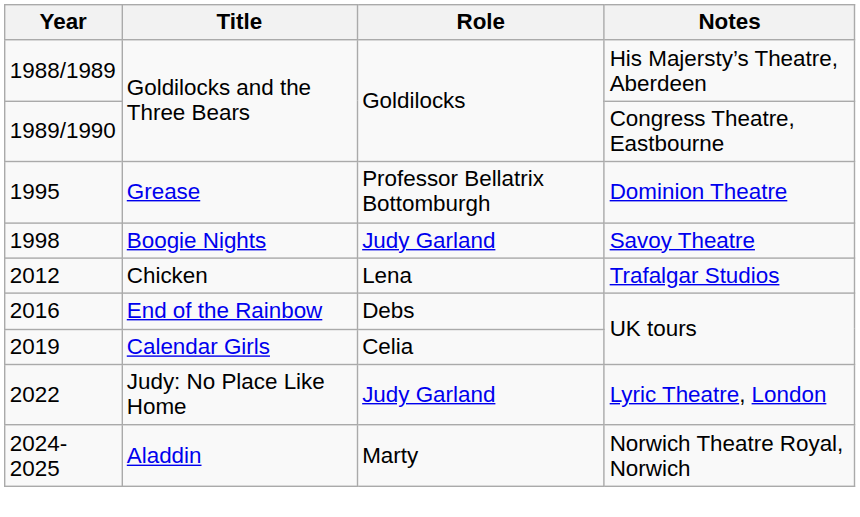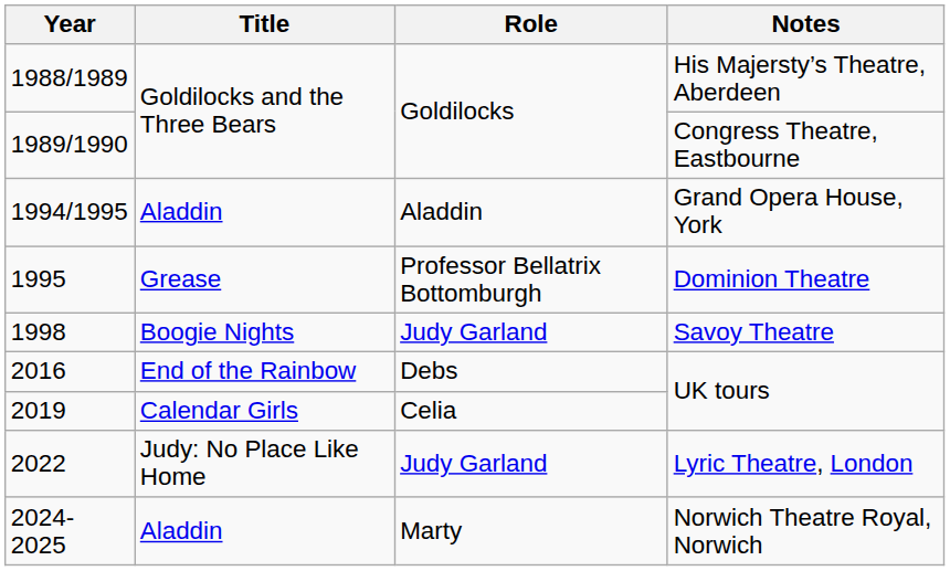+ row: 1994/1995 | Aladdin | Aladdin | Grand Opera House, York
- row: 2012 | Chicken | Lena | Trafalgar Studios
